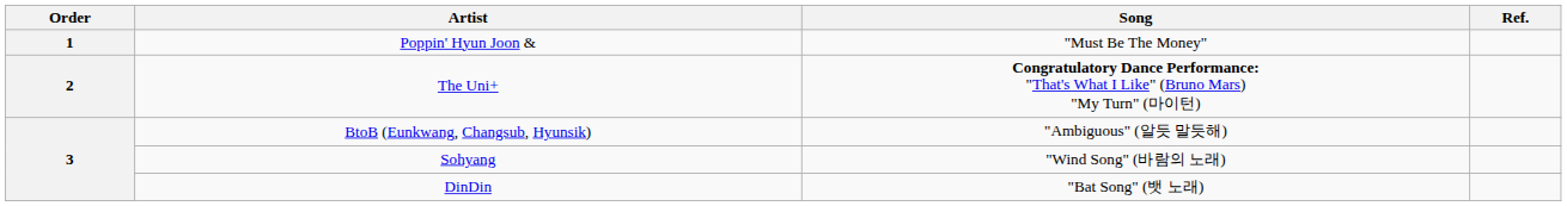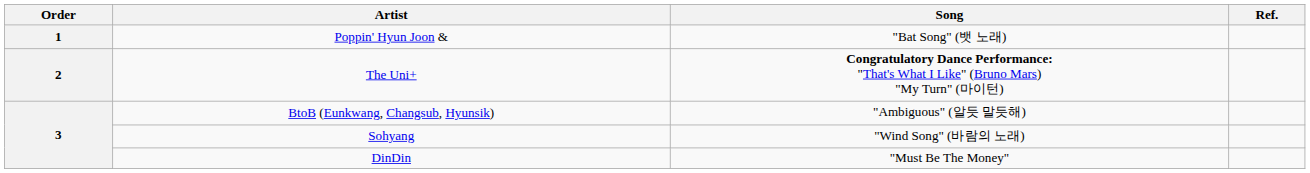Poppin' Hyun Joon & | Song: "Must Be The Money" -> "Bat Song" (뱃 노래)
DinDin | Song: "Bat Song" (뱃 노래) -> "Must Be The Money"
